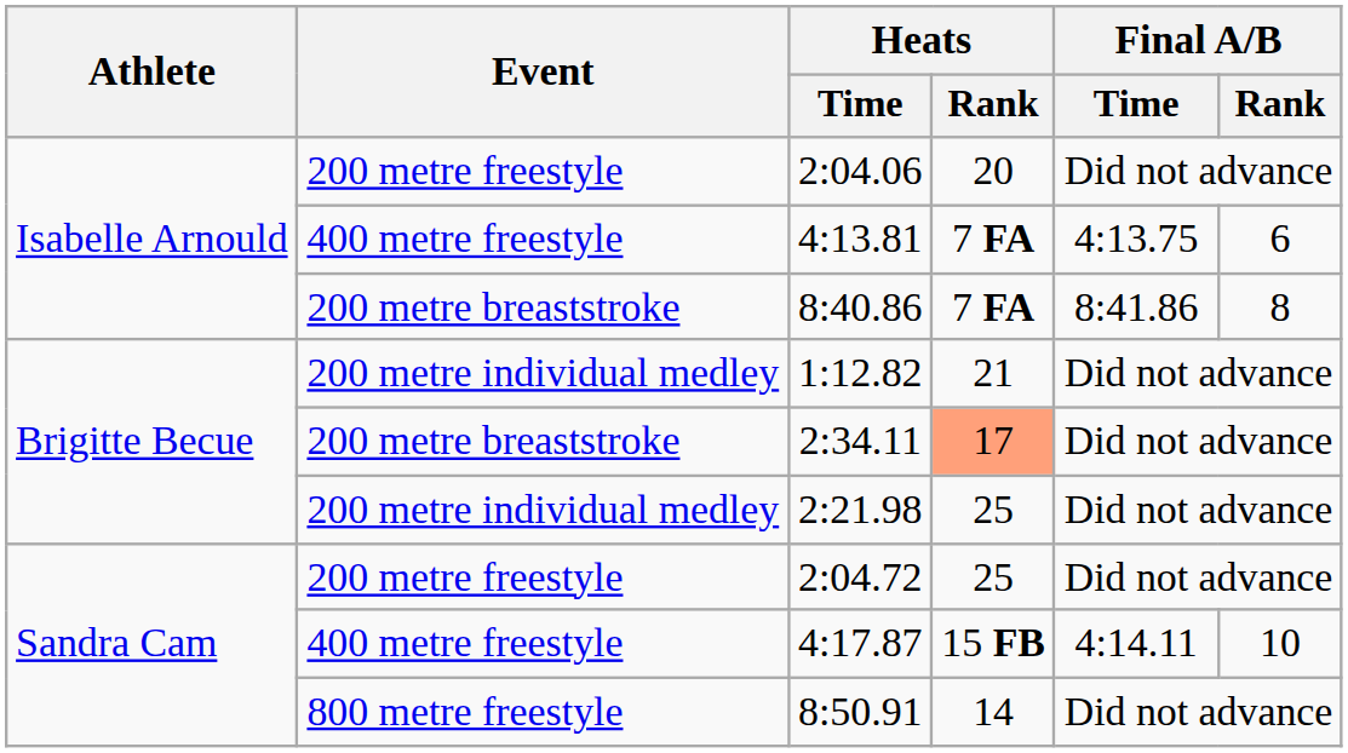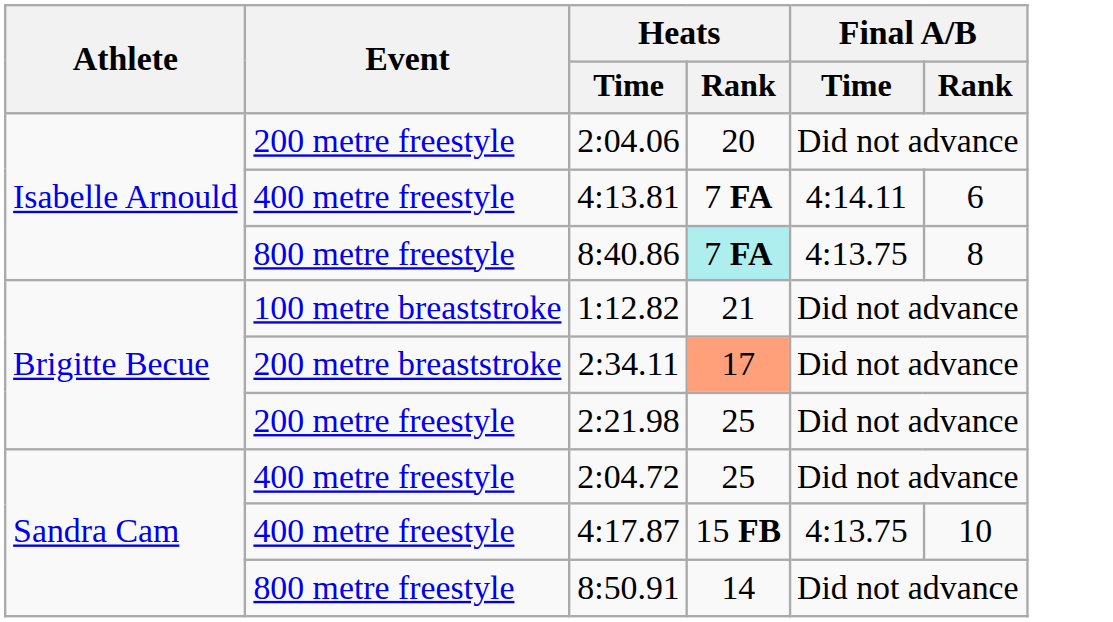4:13.81 | Final A/B / Time: 4:13.75 -> 4:14.11
8:40.86 | Event: 200 metre breaststroke -> 800 metre freestyle
8:40.86 | Heats / Rank: no background -> paleturquoise background
8:40.86 | Final A/B / Time: 8:41.86 -> 4:13.75
1:12.82 | Event: 200 metre individual medley -> 100 metre breaststroke
2:21.98 | Event: 200 metre individual medley -> 200 metre freestyle
2:04.72 | Event: 200 metre freestyle -> 400 metre freestyle
4:17.87 | Final A/B / Time: 4:14.11 -> 4:13.75
